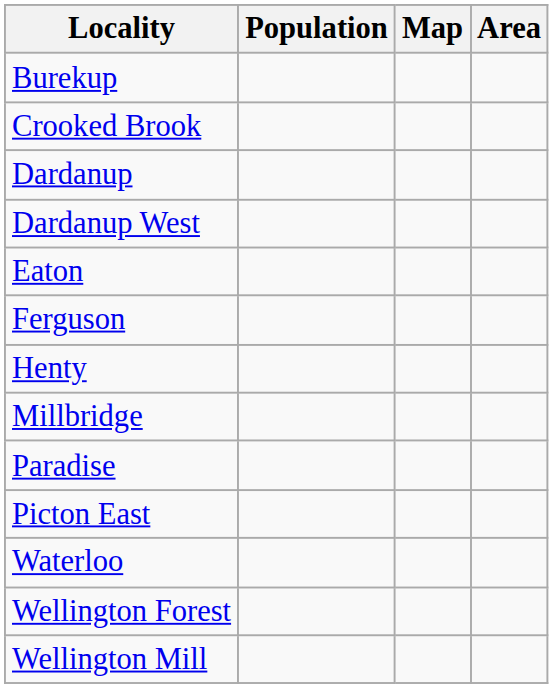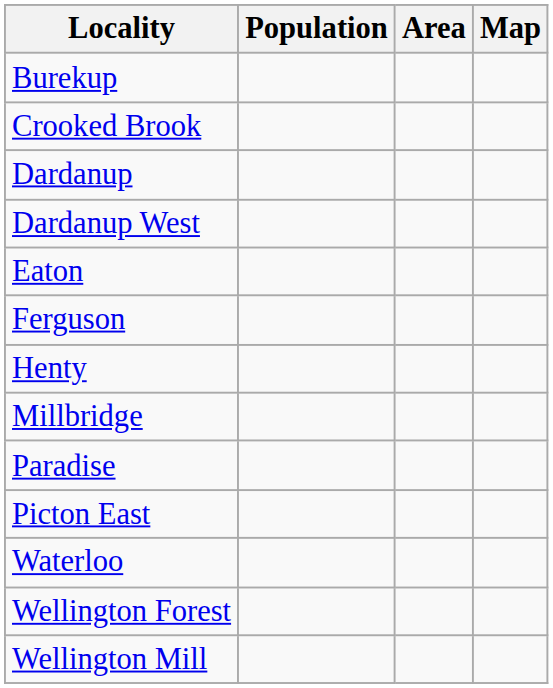columns swapped: Area <-> Map
